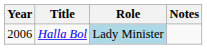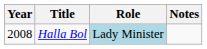Halla Bol | Year: 2006 -> 2008
